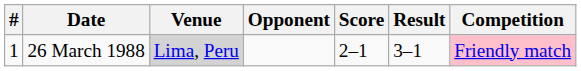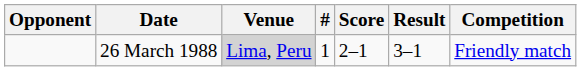columns swapped: # <-> Opponent
26 March 1988 | Competition: pink background -> no background
